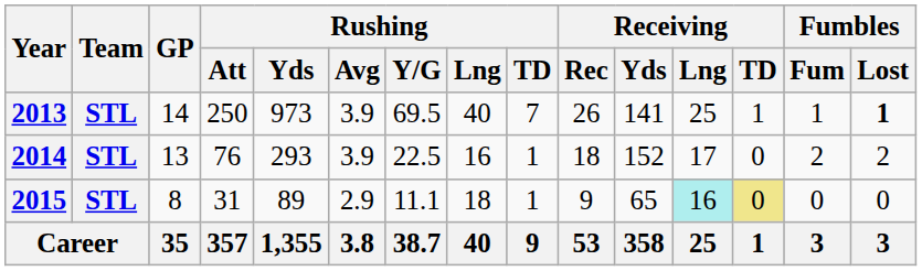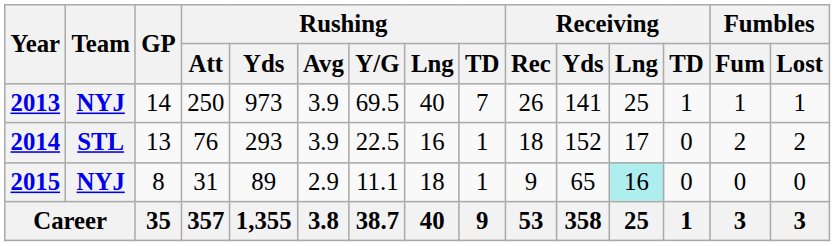2013 | Team: STL -> NYJ
2013 | Fumbles / Lost: bold -> normal
2015 | Team: STL -> NYJ
2015 | Receiving / TD: khaki background -> no background
